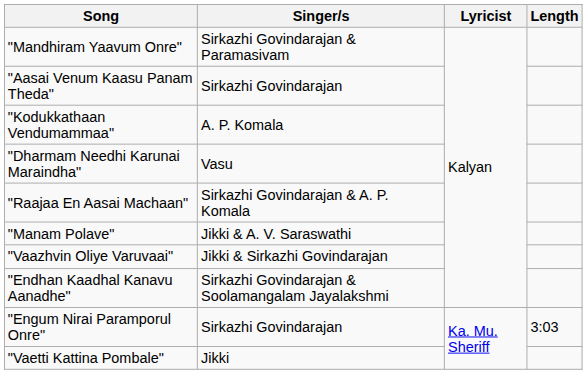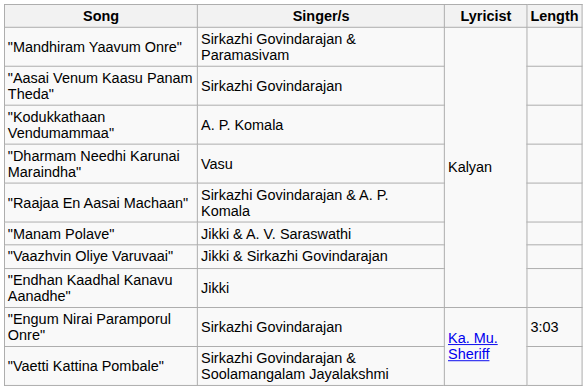"Endhan Kaadhal Kanavu Aanadhe" | Singer/s: Sirkazhi Govindarajan & Soolamangalam Jayalakshmi -> Jikki
"Vaetti Kattina Pombale" | Singer/s: Jikki -> Sirkazhi Govindarajan & Soolamangalam Jayalakshmi
